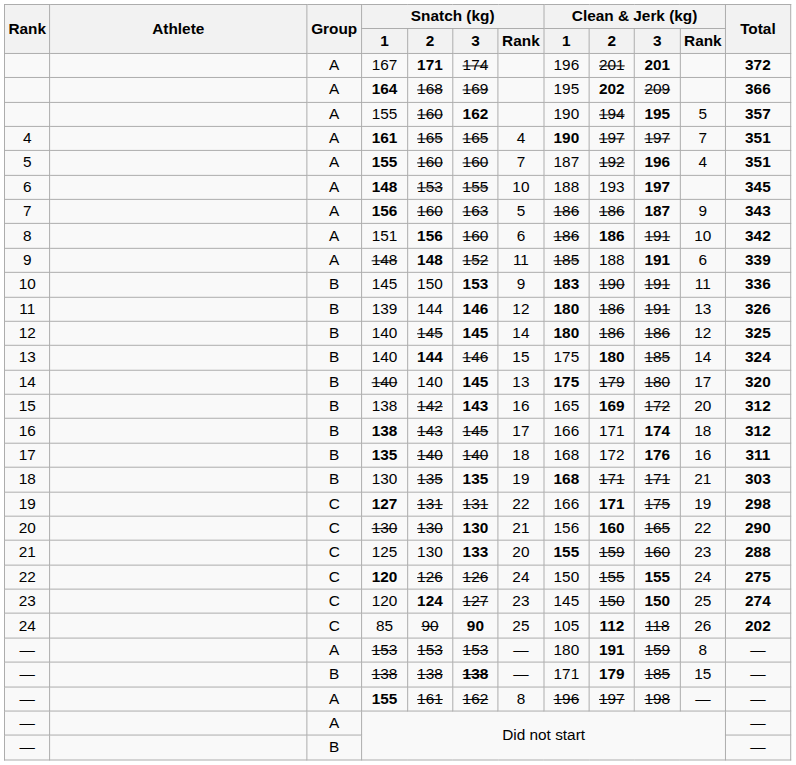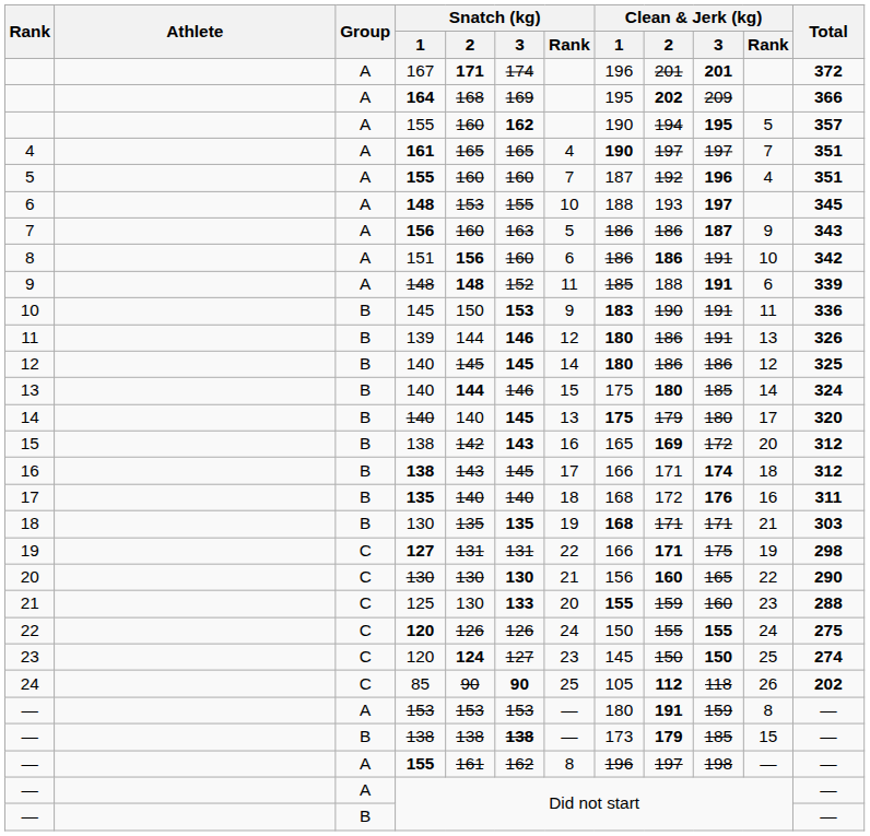— / 138 | Clean & Jerk (kg) / 1: 171 -> 173
